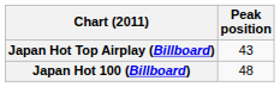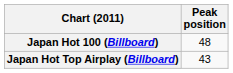rows swapped: Japan Hot 100 (Billboard) <-> Japan Hot Top Airplay (Billboard)
